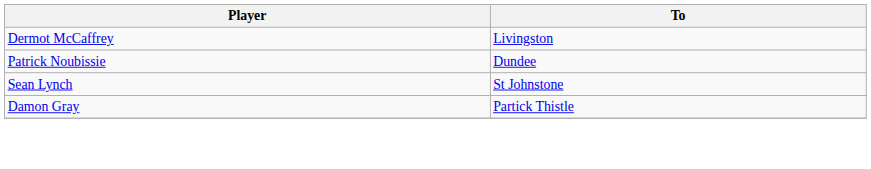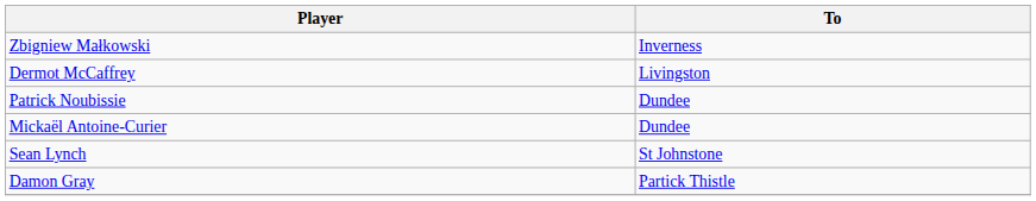+ row: Zbigniew Małkowski | Inverness
+ row: Mickaël Antoine-Curier | Dundee
